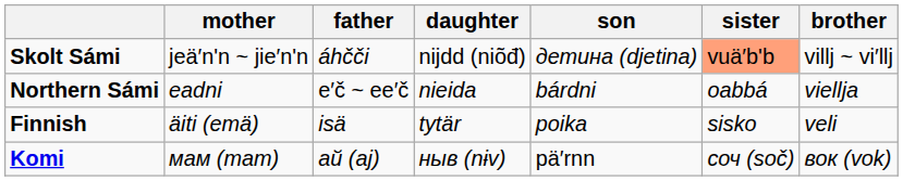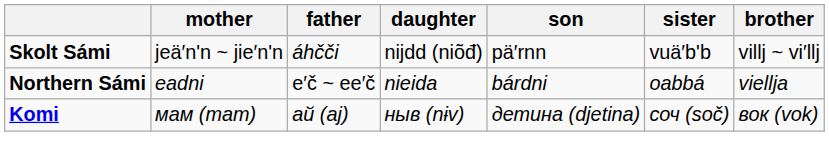Skolt Sámi | son: детина (djetina) -> pä′rnn
Skolt Sámi | sister: lightsalmon background -> no background
- row: Finnish | äiti (emä) | isä | tytär | poika | sisko | veli
Komi | son: pä′rnn -> детина (djetina)
